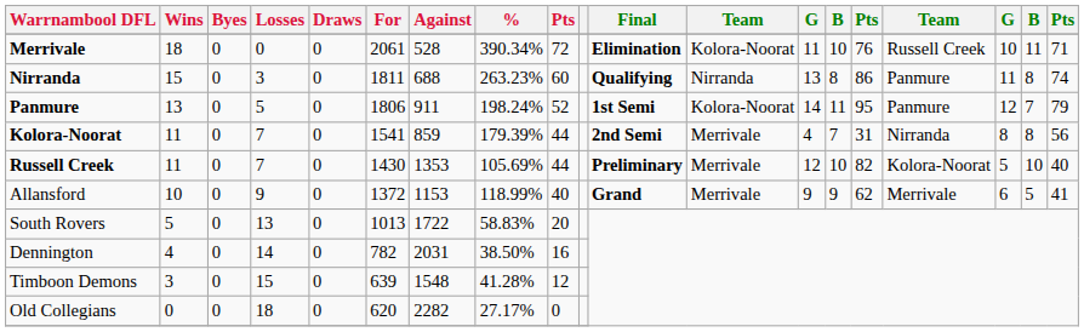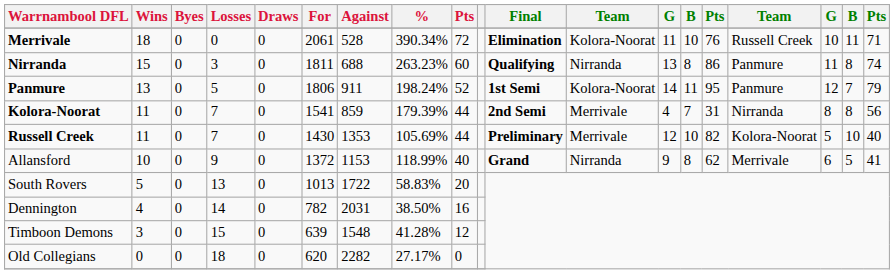Allansford | column 12: Merrivale -> Nirranda
Allansford | column 14: 9 -> 8
